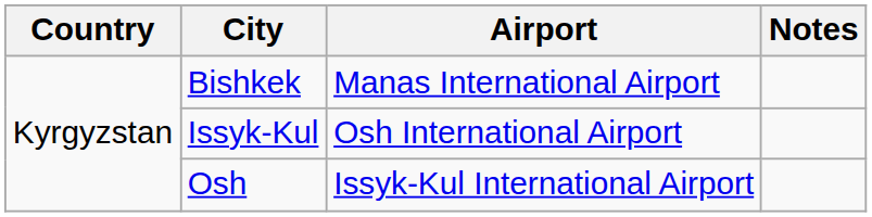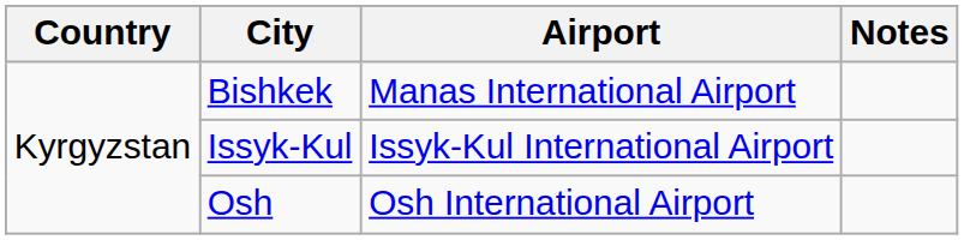Issyk-Kul | Airport: Osh International Airport -> Issyk-Kul International Airport
Osh | Airport: Issyk-Kul International Airport -> Osh International Airport
